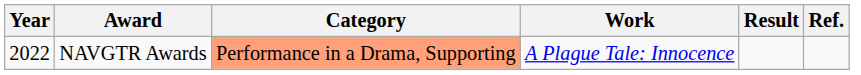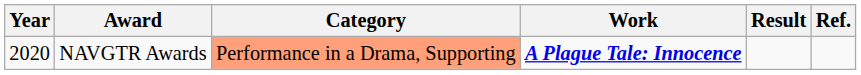NAVGTR Awards | Year: 2022 -> 2020
NAVGTR Awards | Work: normal -> bold
